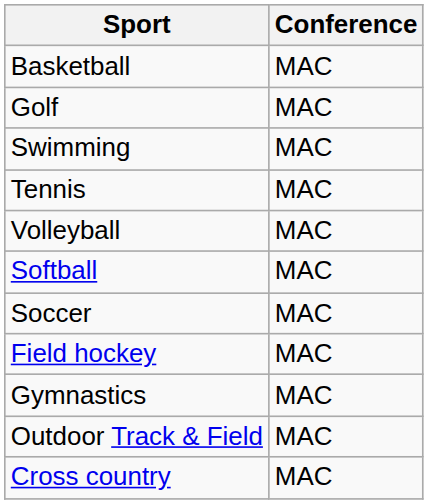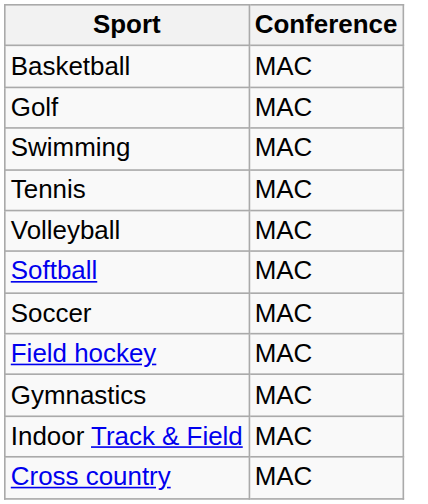+ row: Indoor Track & Field | MAC
- row: Outdoor Track & Field | MAC
